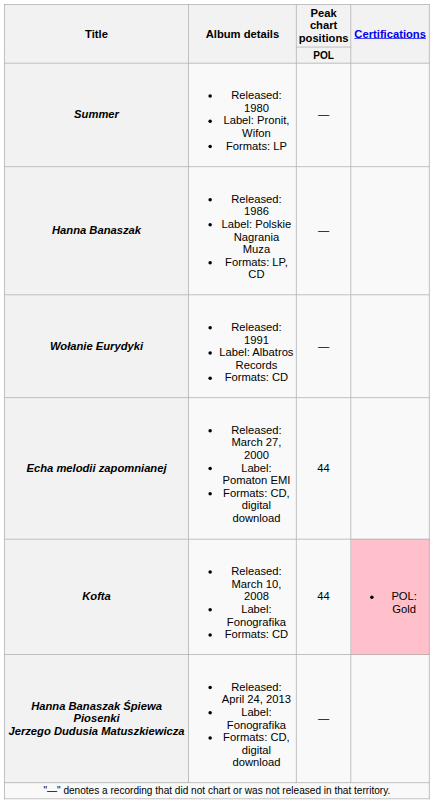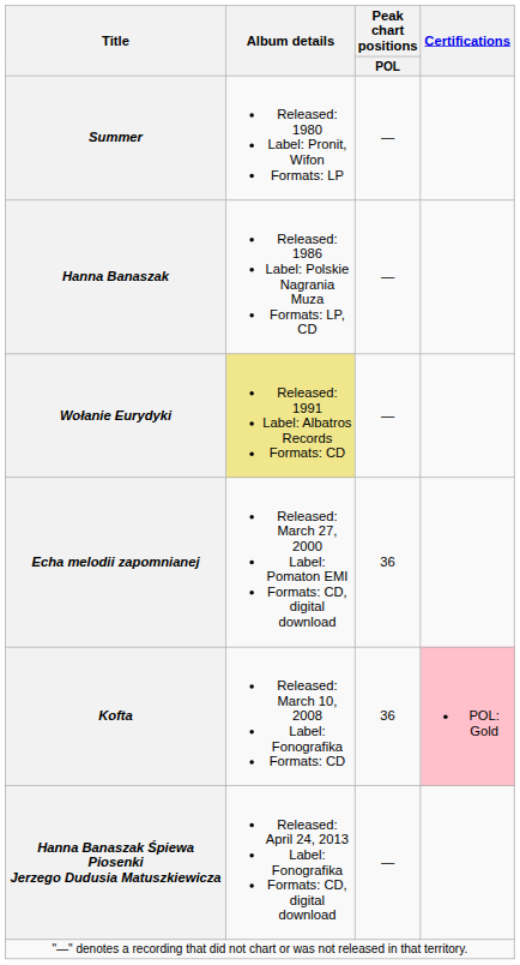Wołanie Eurydyki | Album details: no background -> khaki background
Echa melodii zapomnianej | Peak chart positions / POL: 44 -> 36
Kofta | Peak chart positions / POL: 44 -> 36
